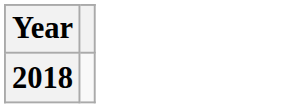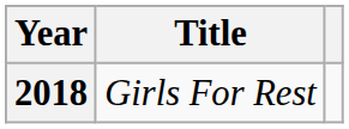+ column: Title | Girls For Rest
